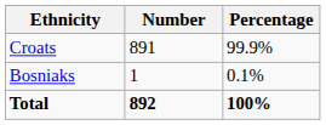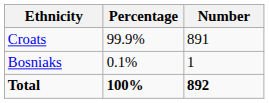columns swapped: Number <-> Percentage
